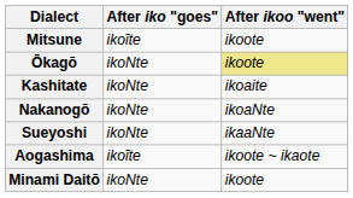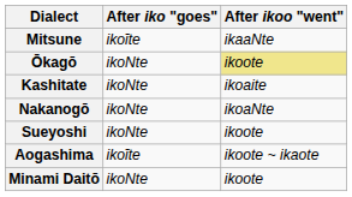Mitsune | After ikoo "went": ikoote -> ikaaNte
Sueyoshi | After ikoo "went": ikaaNte -> ikoote
